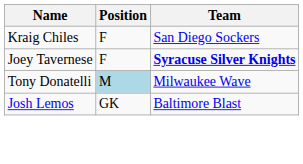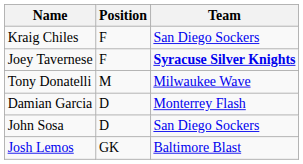Tony Donatelli | Position: lightblue background -> no background
+ row: Damian Garcia | D | Monterrey Flash
+ row: John Sosa | D | San Diego Sockers
